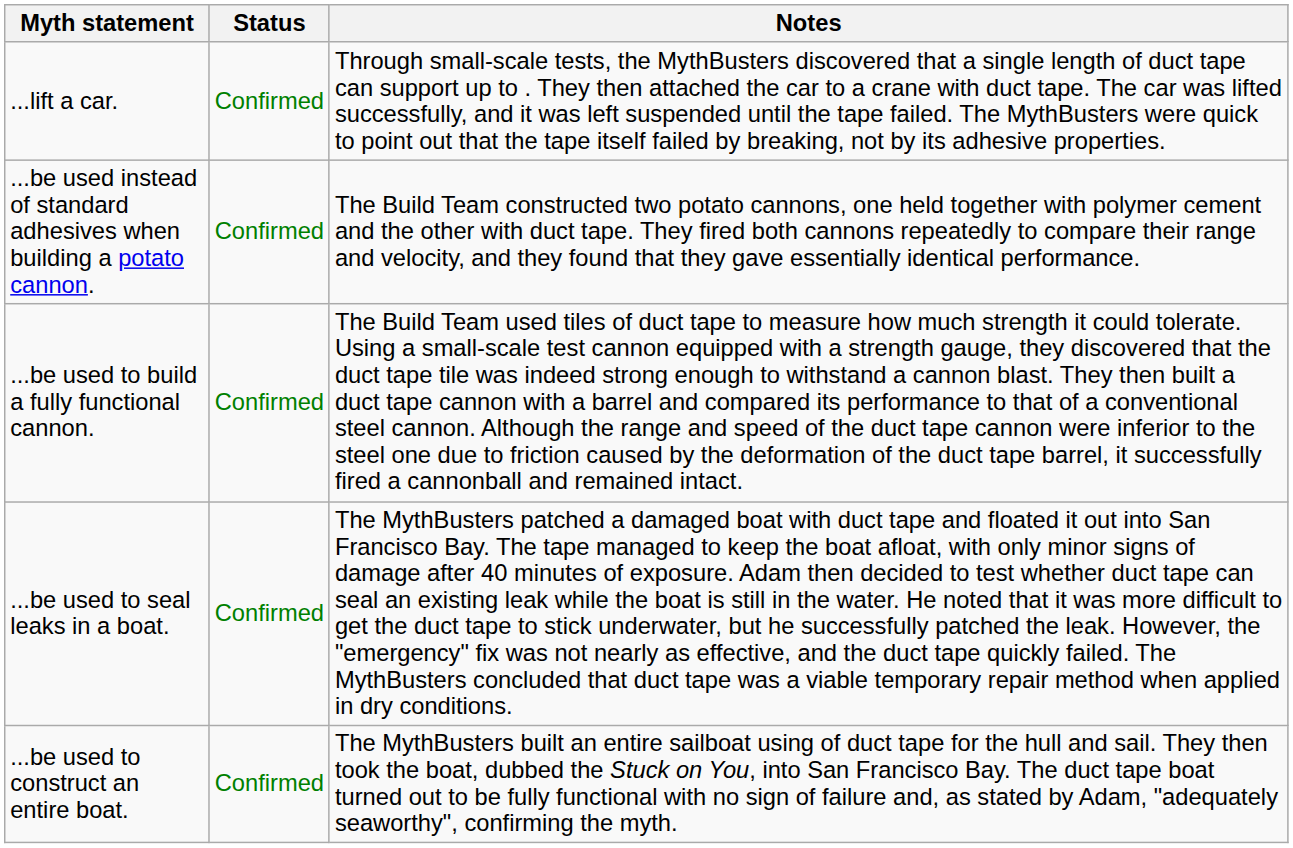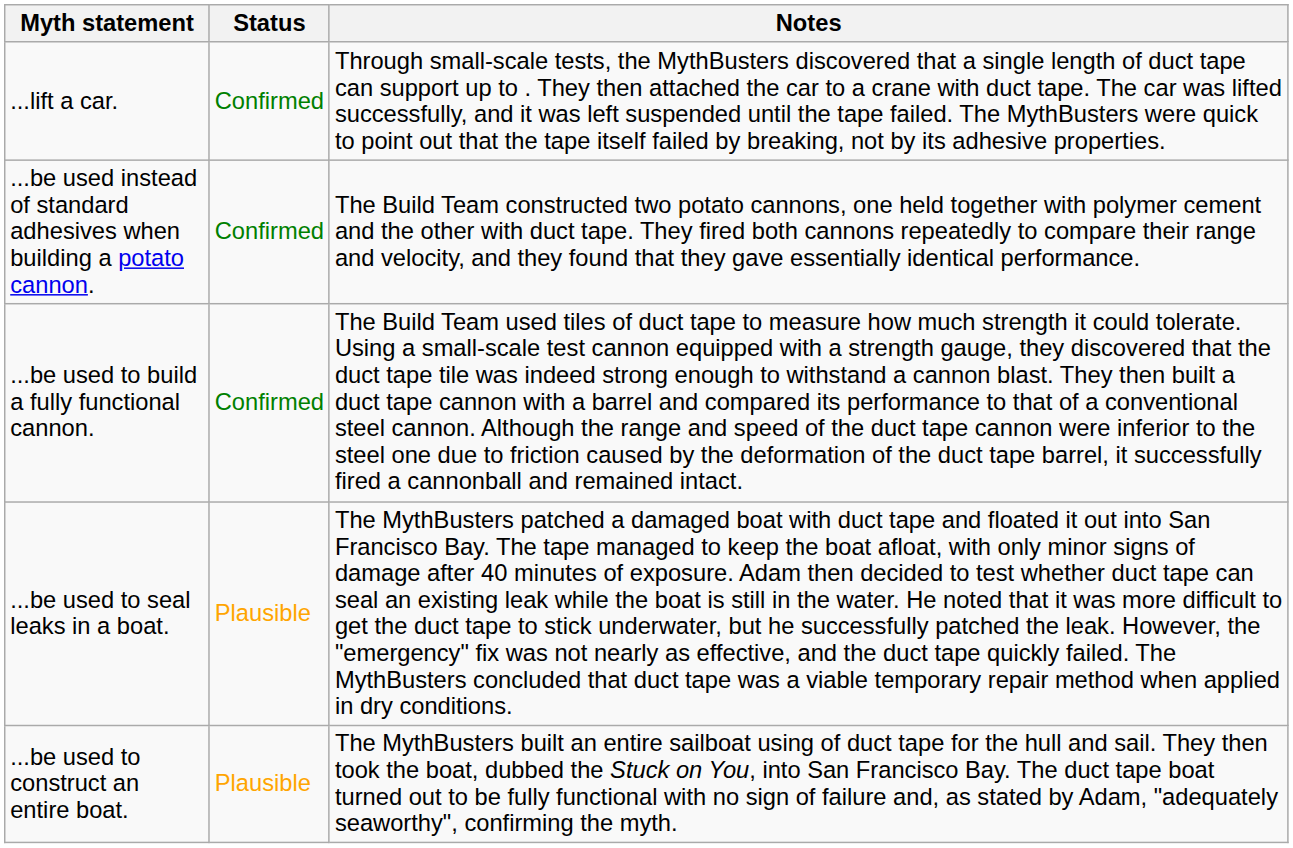...be used to seal leaks in a boat. | Status: Confirmed -> Plausible
...be used to construct an entire boat. | Status: Confirmed -> Plausible
